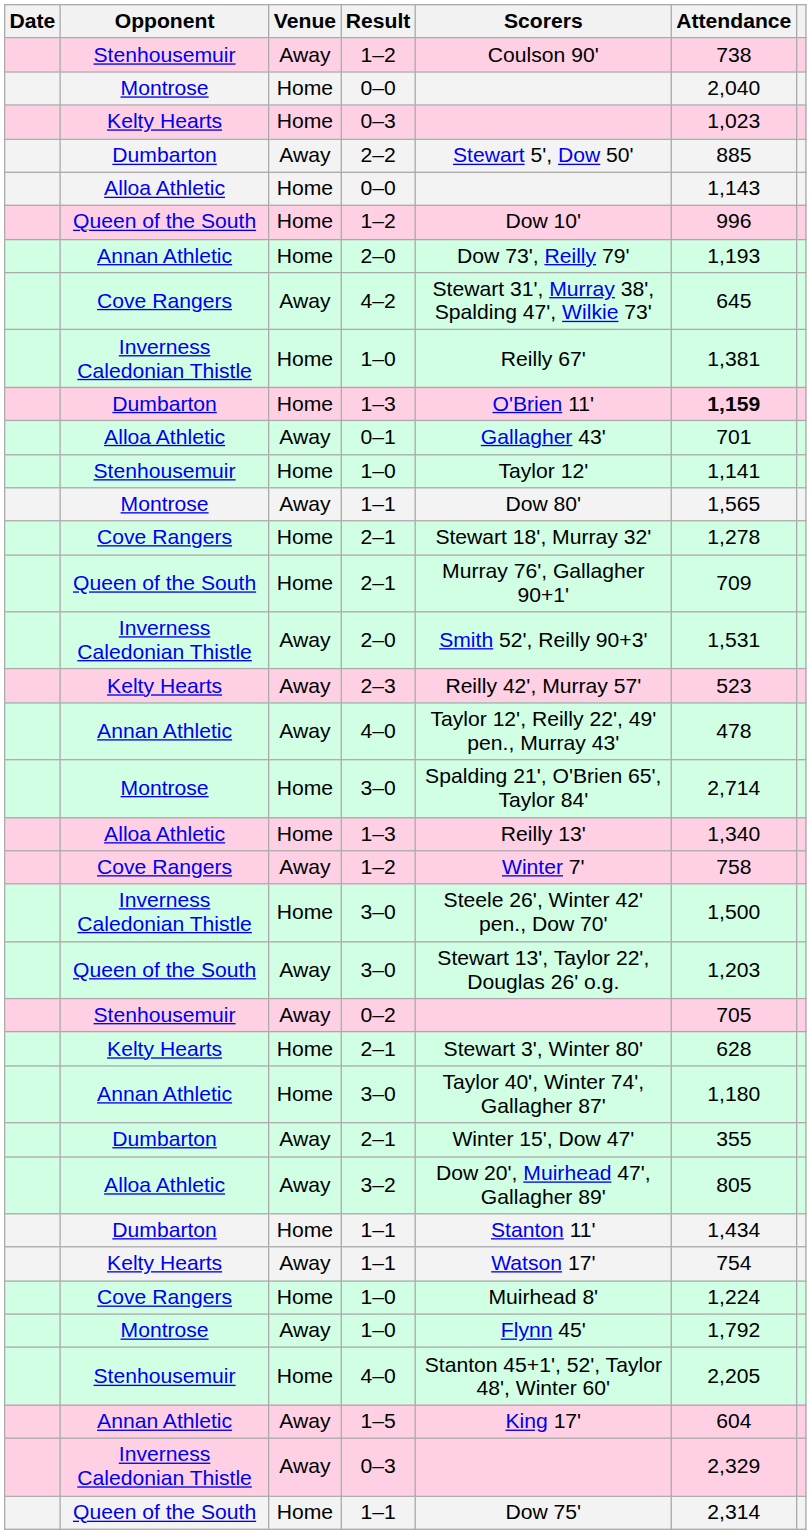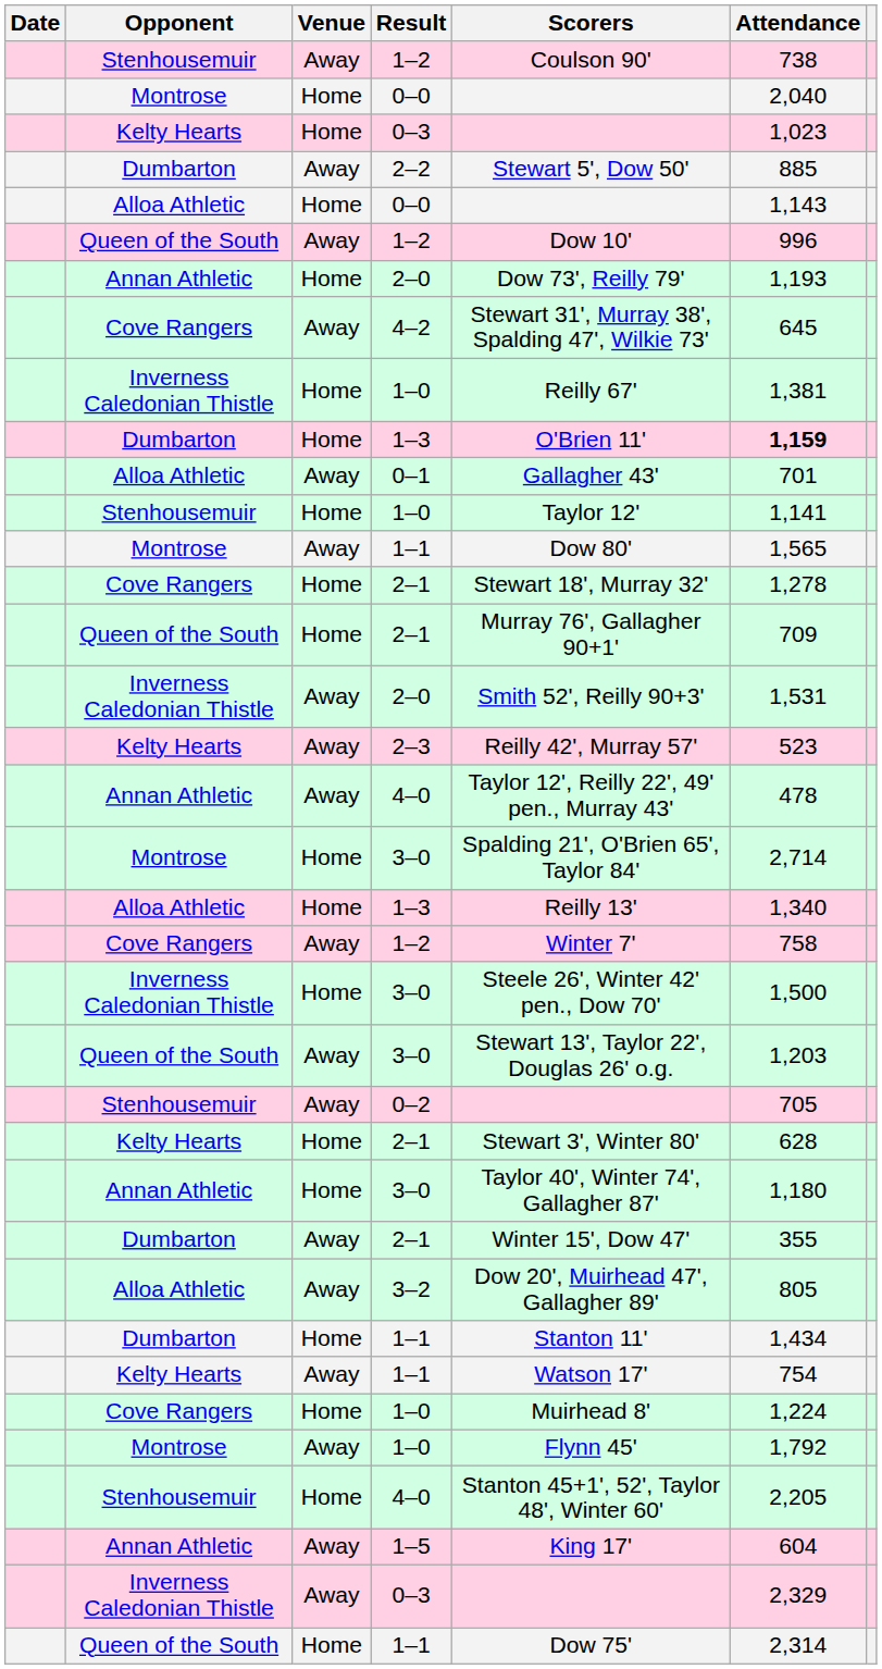Queen of the South / 1–2 | Venue: Home -> Away
